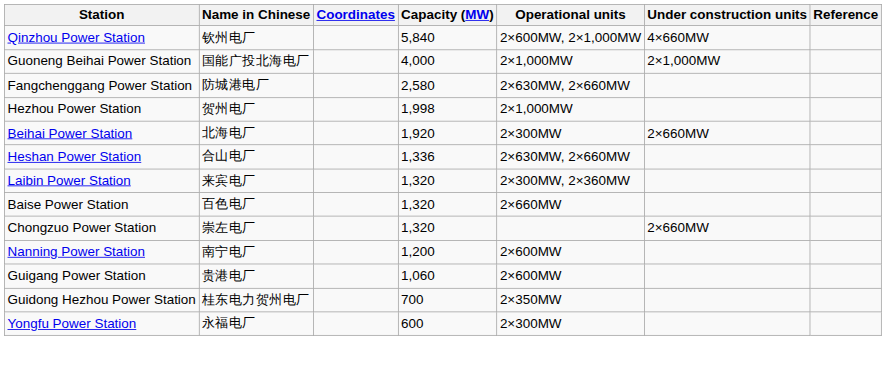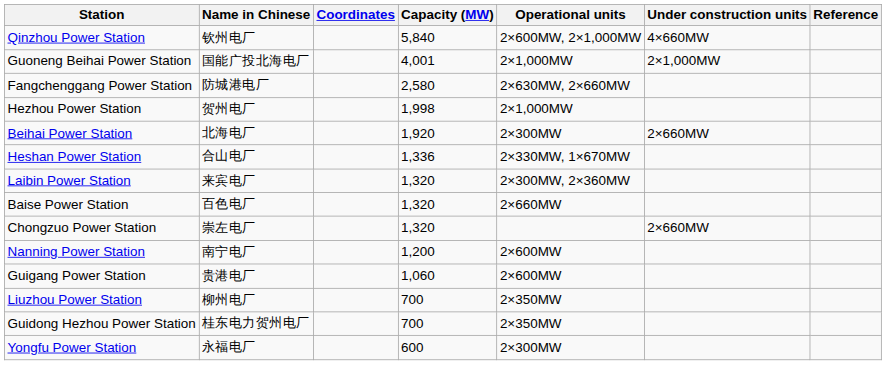Guoneng Beihai Power Station | Capacity (MW): 4,000 -> 4,001
Heshan Power Station | Operational units: 2×630MW, 2×660MW -> 2×330MW, 1×670MW
+ row: Liuzhou Power Station | 柳州电厂 | 700 | 2×350MW
